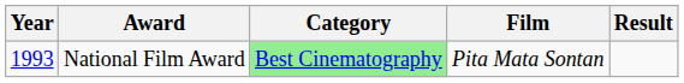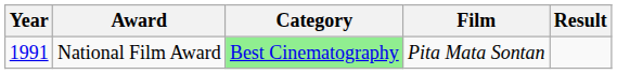National Film Award | Year: 1993 -> 1991
